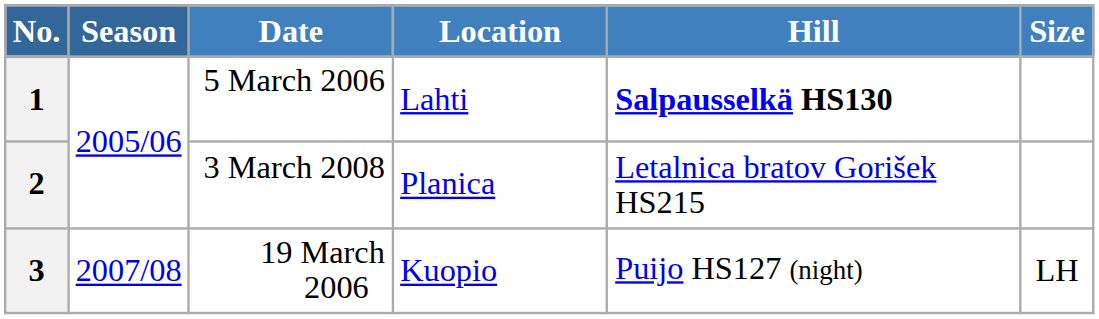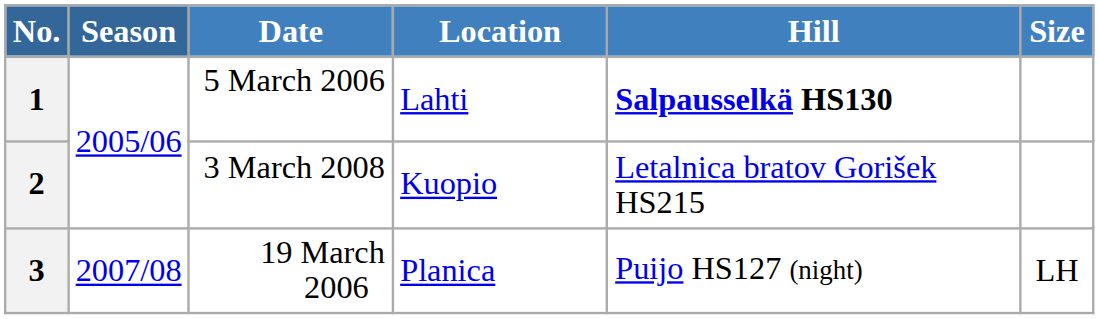2 | Location: Planica -> Kuopio
3 | Location: Kuopio -> Planica
